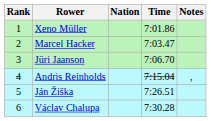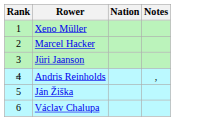- column: Time | 7:01.86 | 7:03.47 | 7:06.70 | 7:15.04 | 7:26.51 | 7:30.28
